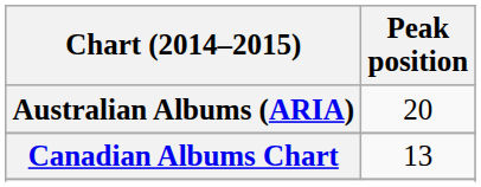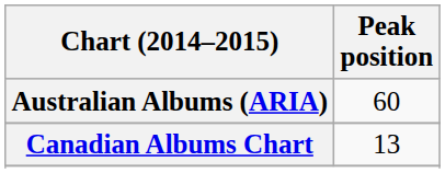Australian Albums (ARIA) | Peak position: 20 -> 60
